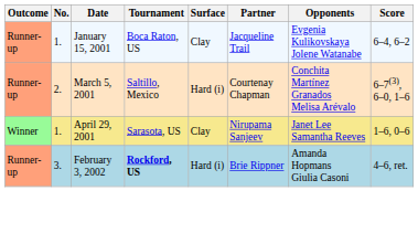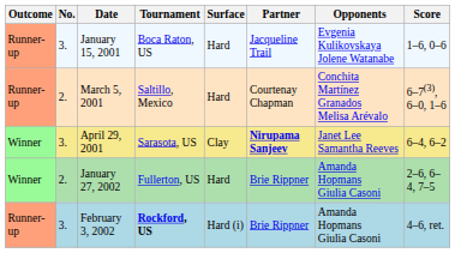January 15, 2001 | No.: 1. -> 3.
January 15, 2001 | Surface: Clay -> Hard
January 15, 2001 | Score: 6–4, 6–2 -> 1–6, 0–6
March 5, 2001 | Surface: Hard (i) -> Hard
April 29, 2001 | No.: 1. -> 3.
April 29, 2001 | Partner: normal -> bold
April 29, 2001 | Score: 1–6, 0–6 -> 6–4, 6–2
+ row: Winner | 2. | January 27, 2002 | Fullerton, US | Hard | Brie Rippner | Amanda Hopmans Giulia Casoni | 2–6, 6–4, 7–5
